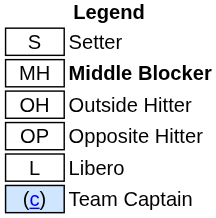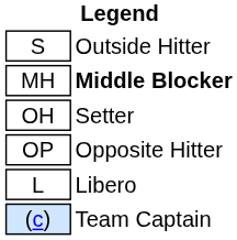S | column 2: Setter -> Outside Hitter
OH | column 2: Outside Hitter -> Setter
